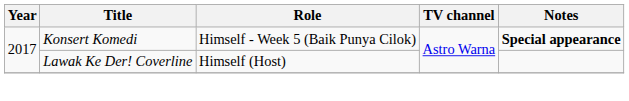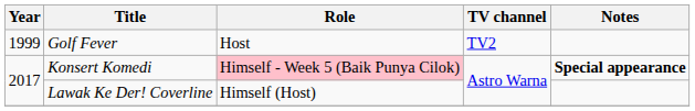+ row: 1999 | Golf Fever | Host | TV2
Konsert Komedi | Role: no background -> pink background
